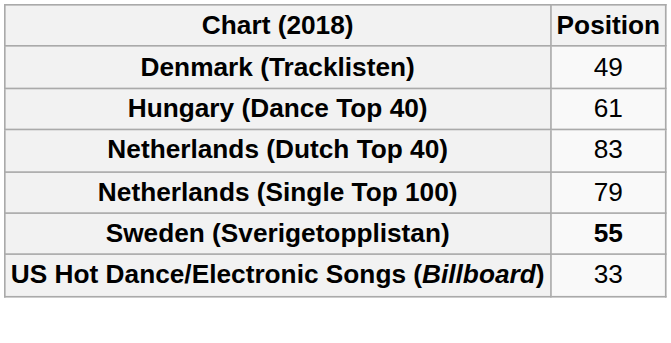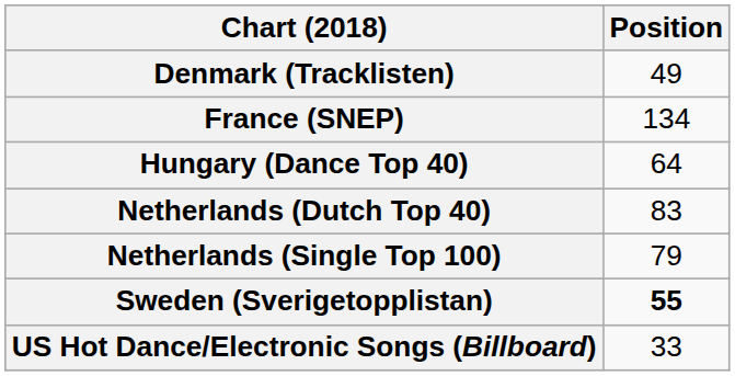+ row: France (SNEP) | 134
Hungary (Dance Top 40) | Position: 61 -> 64
